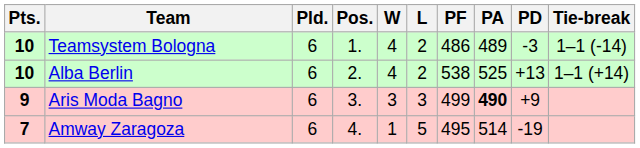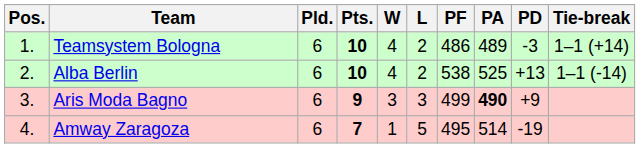columns swapped: Pos. <-> Pts.
Teamsystem Bologna | Tie-break: 1–1 (-14) -> 1–1 (+14)
Alba Berlin | Tie-break: 1–1 (+14) -> 1–1 (-14)
